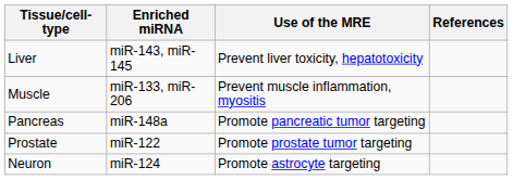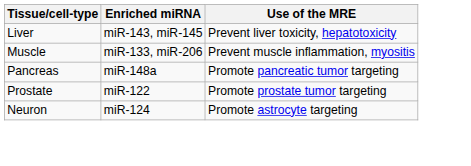- column: References
